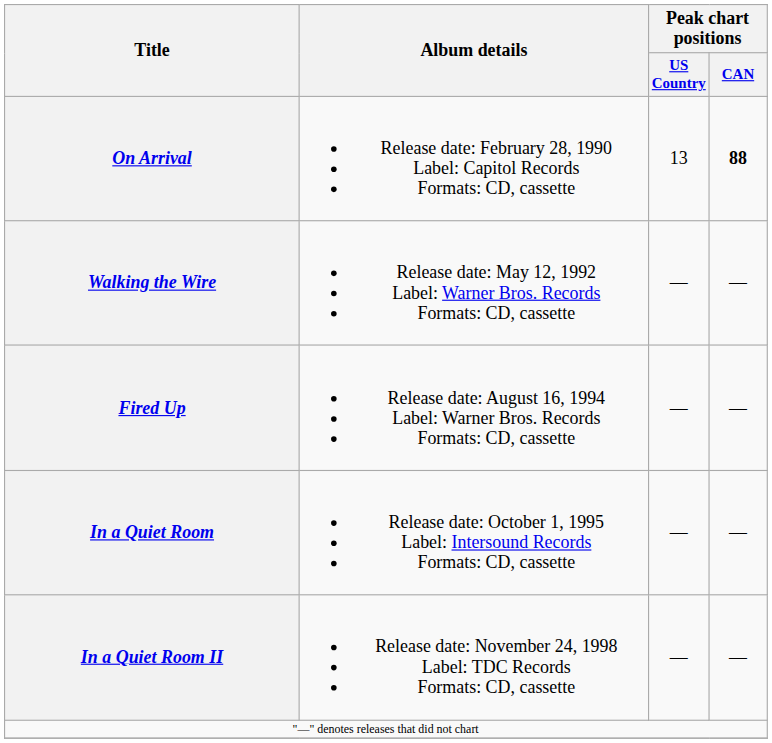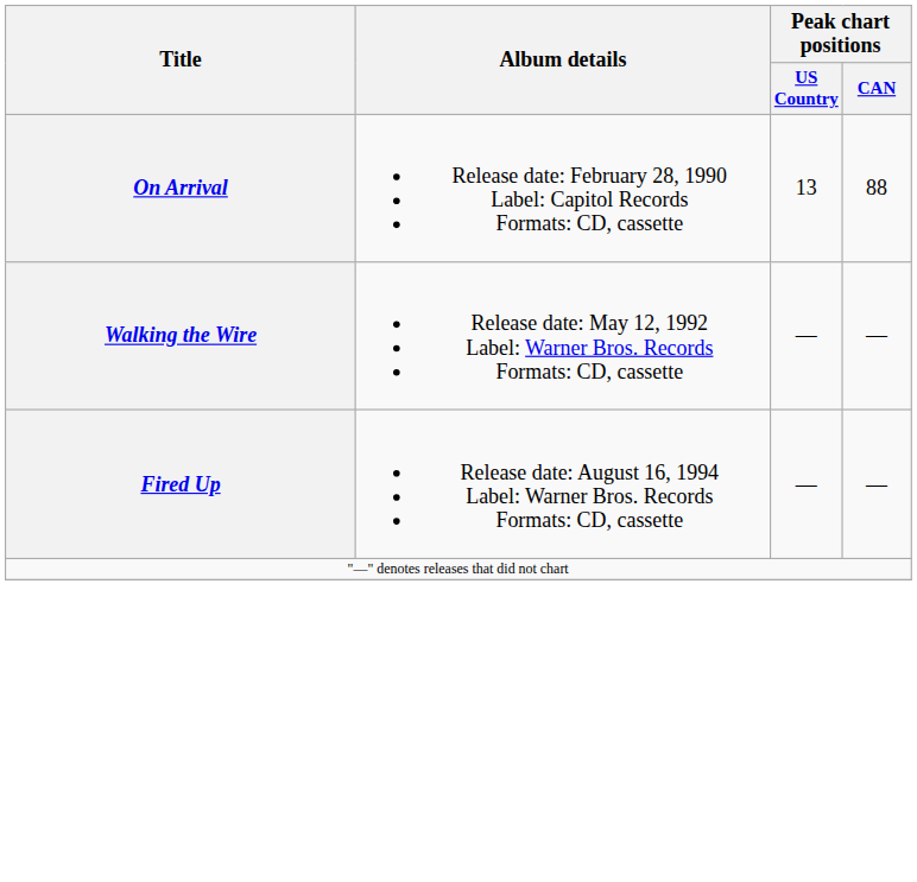On Arrival | Peak chart positions / CAN: bold -> normal
- row: In a Quiet Room | Release date: October 1, 1995 Label: Intersound Records Formats: CD, cassette | — | —
- row: In a Quiet Room II | Release date: November 24, 1998 Label: TDC Records Formats: CD, cassette | — | —
